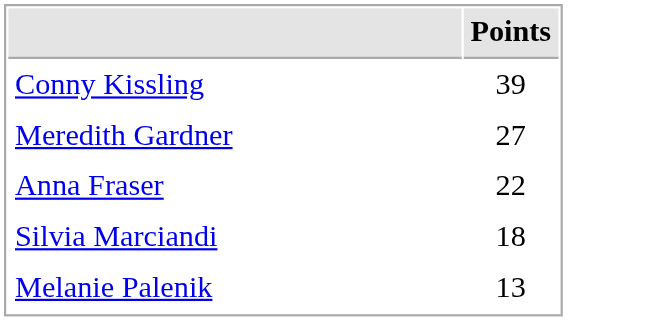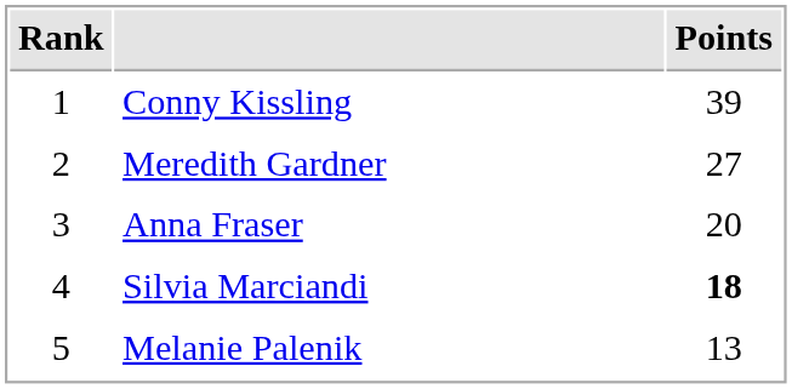+ column: Rank | 1 | 2 | 3 | 4 | 5
Anna Fraser | Points: 22 -> 20
Silvia Marciandi | Points: normal -> bold
